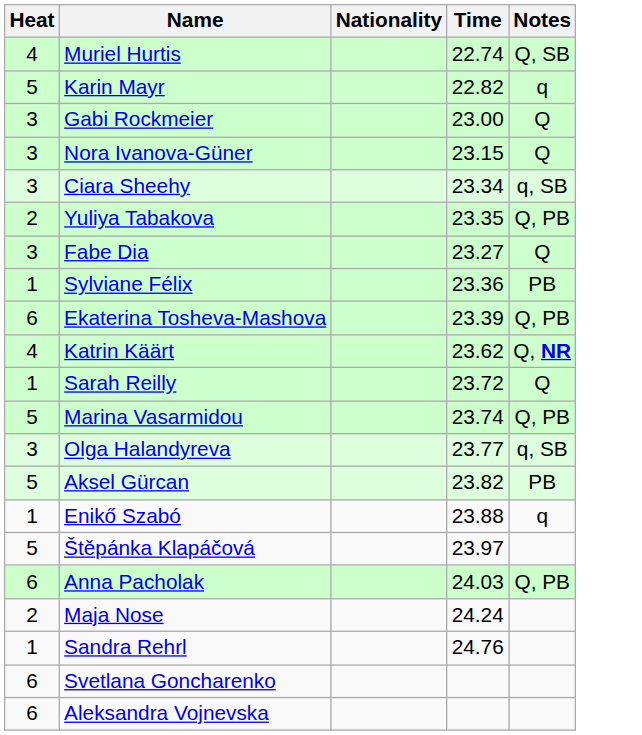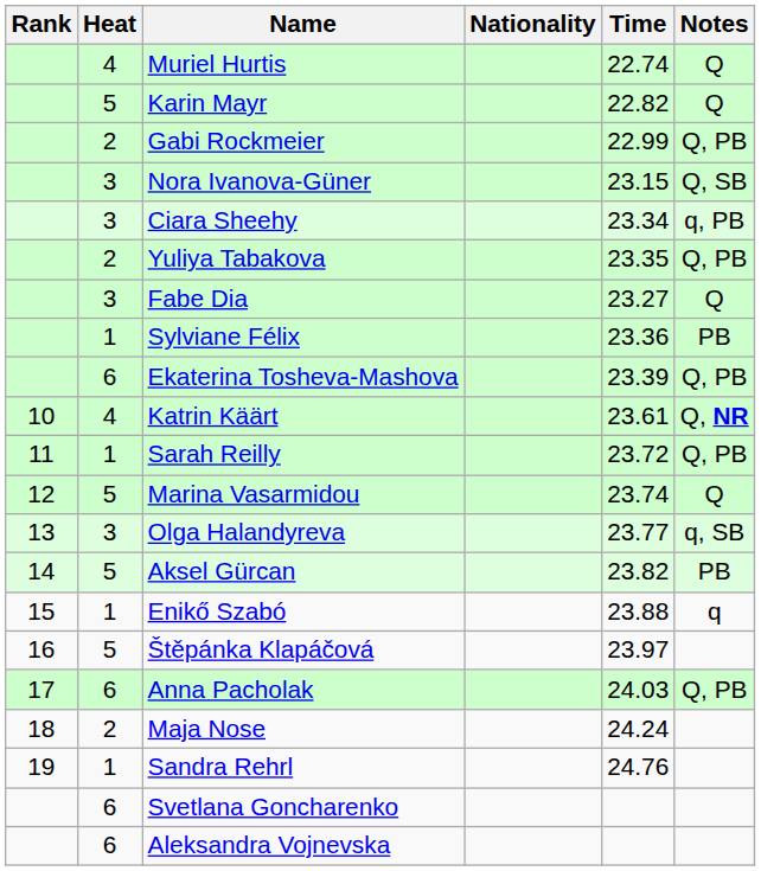+ column: Rank | 10 | 11 | 12 | 13 | 14 | 15 | 16 | 17 | 18 | 19
Muriel Hurtis | Notes: Q, SB -> Q
Karin Mayr | Notes: q -> Q
Gabi Rockmeier | Heat: 3 -> 2
Gabi Rockmeier | Time: 23.00 -> 22.99
Gabi Rockmeier | Notes: Q -> Q, PB
Nora Ivanova-Güner | Notes: Q -> Q, SB
Ciara Sheehy | Notes: q, SB -> q, PB
Katrin Käärt | Time: 23.62 -> 23.61
Sarah Reilly | Notes: Q -> Q, PB
Marina Vasarmidou | Notes: Q, PB -> Q
